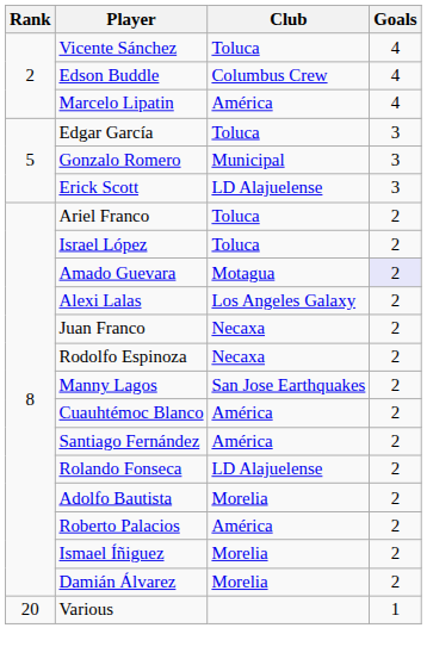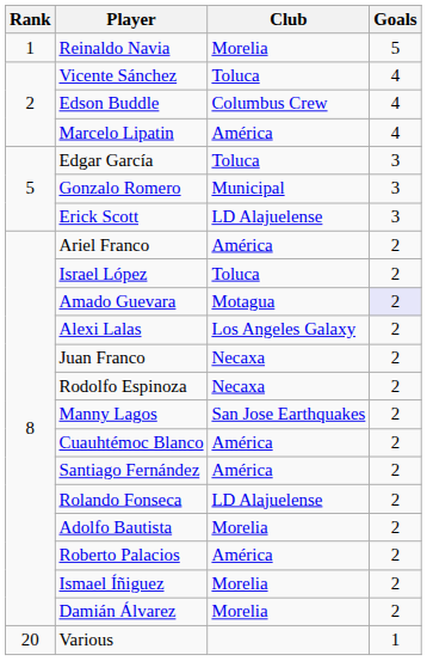+ row: 1 | Reinaldo Navia | Morelia | 5
Ariel Franco | Club: Toluca -> América
